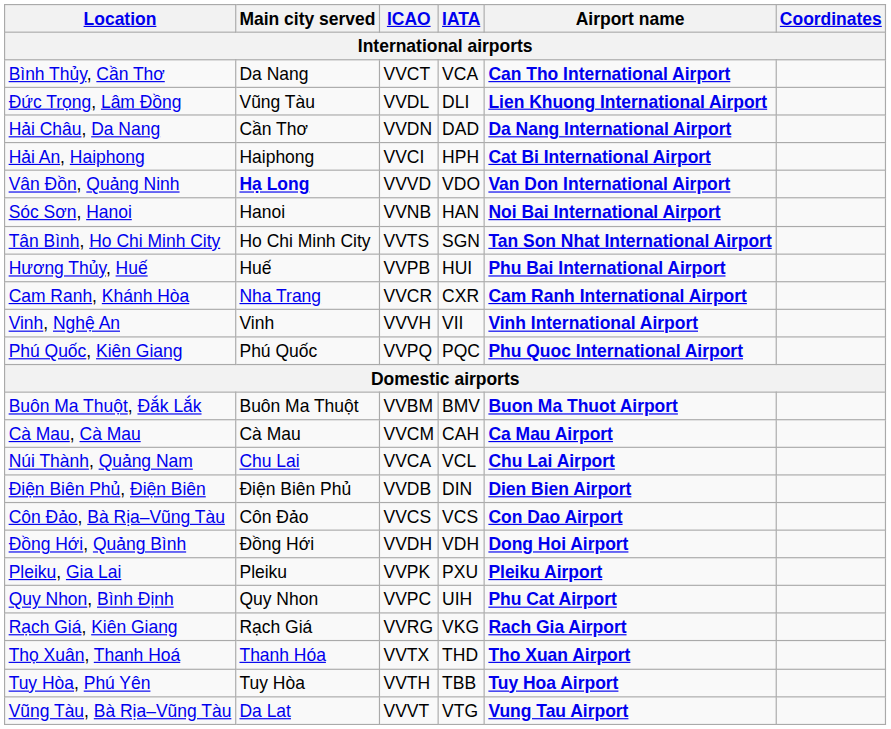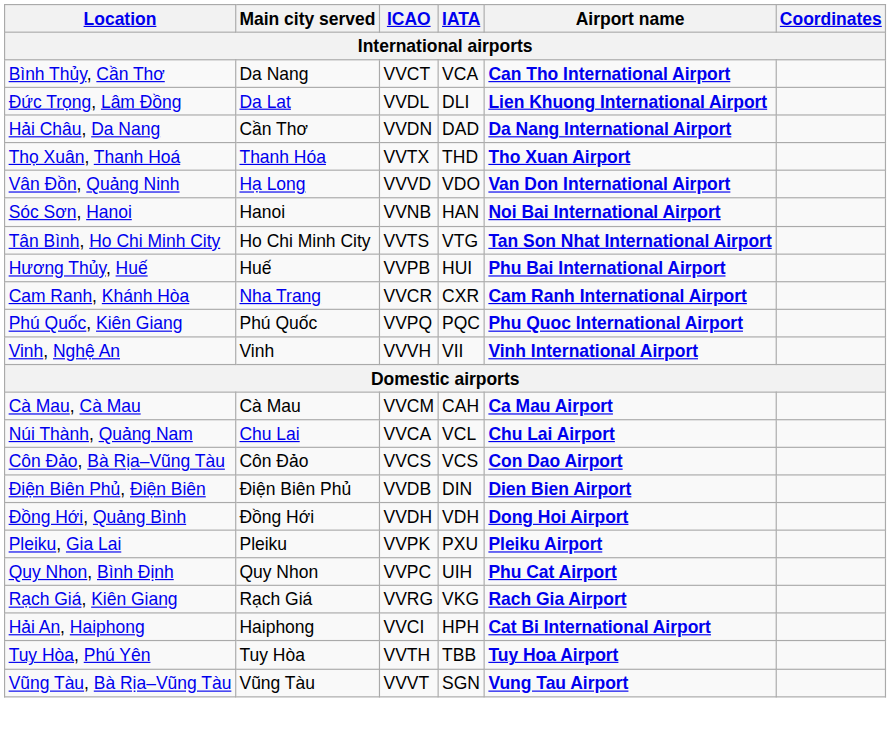Đức Trọng, Lâm Đồng | Main city served: Vũng Tàu -> Da Lat
rows swapped: Hải An, Haiphong <-> Thọ Xuân, Thanh Hoá
Vân Đồn, Quảng Ninh | Main city served: bold -> normal
Tân Bình, Ho Chi Minh City | IATA: SGN -> VTG
rows swapped: Phú Quốc, Kiên Giang <-> Vinh, Nghệ An
- row: Buôn Ma Thuột, Đắk Lắk | Buôn Ma Thuột | VVBM | BMV | Buon Ma Thuot Airport
rows swapped: Côn Đảo, Bà Rịa–Vũng Tàu <-> Điện Biên Phủ, Điện Biên
Vũng Tàu, Bà Rịa–Vũng Tàu | Main city served: Da Lat -> Vũng Tàu
Vũng Tàu, Bà Rịa–Vũng Tàu | IATA: VTG -> SGN
